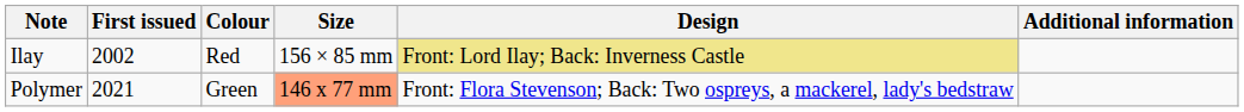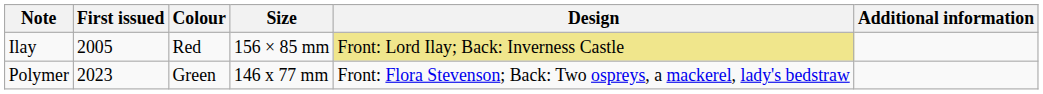Ilay | First issued: 2002 -> 2005
Polymer | First issued: 2021 -> 2023
Polymer | Size: lightsalmon background -> no background
